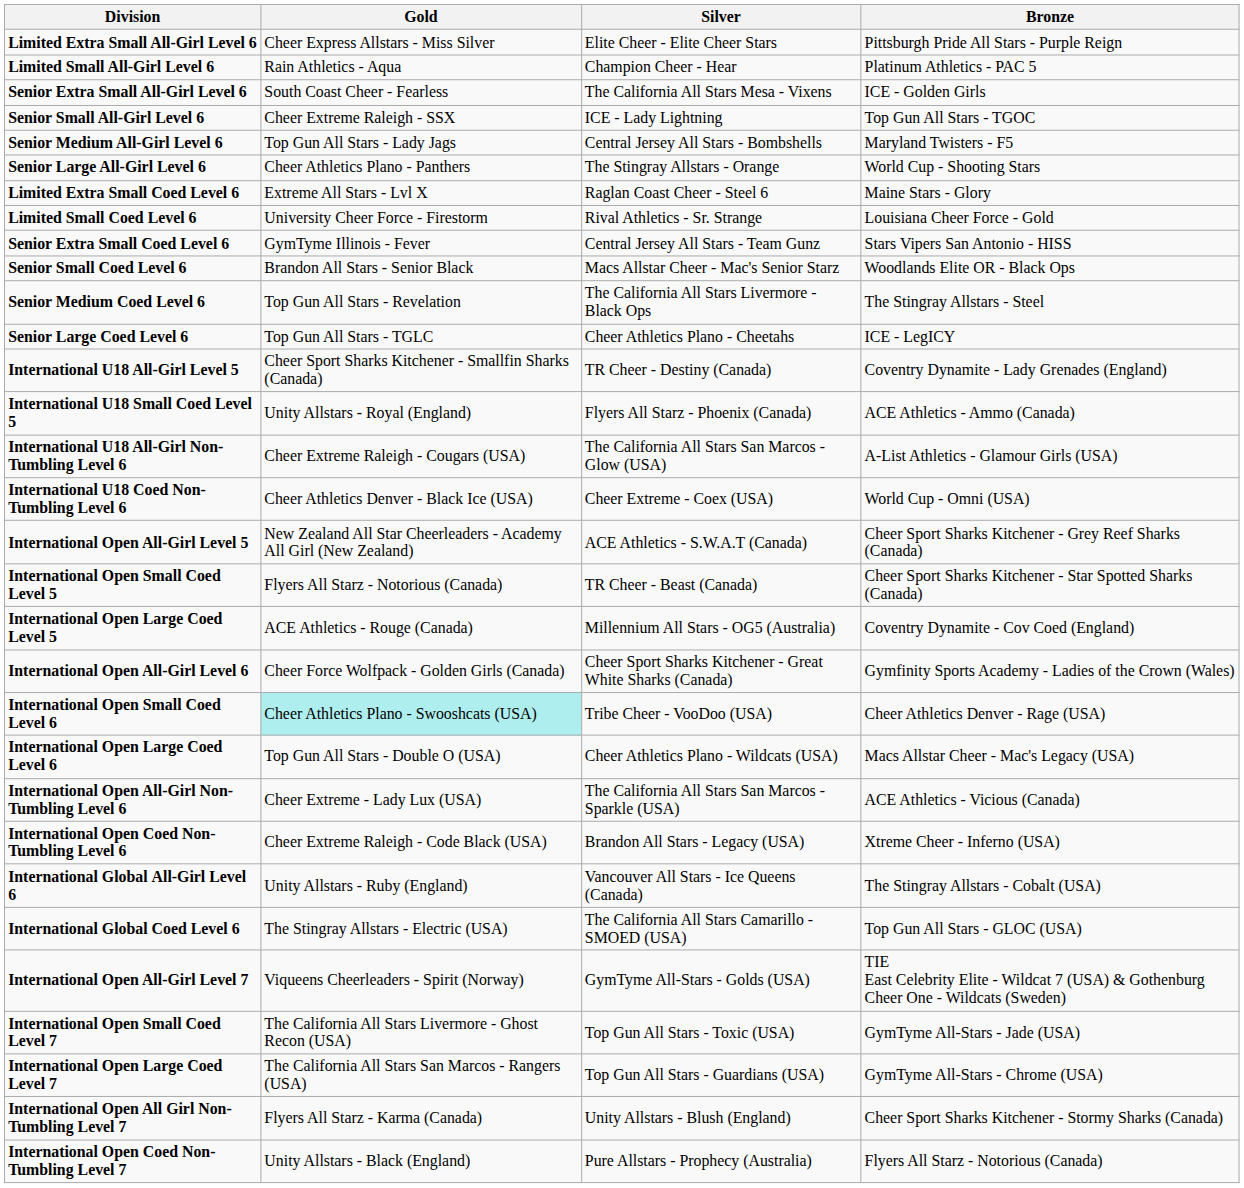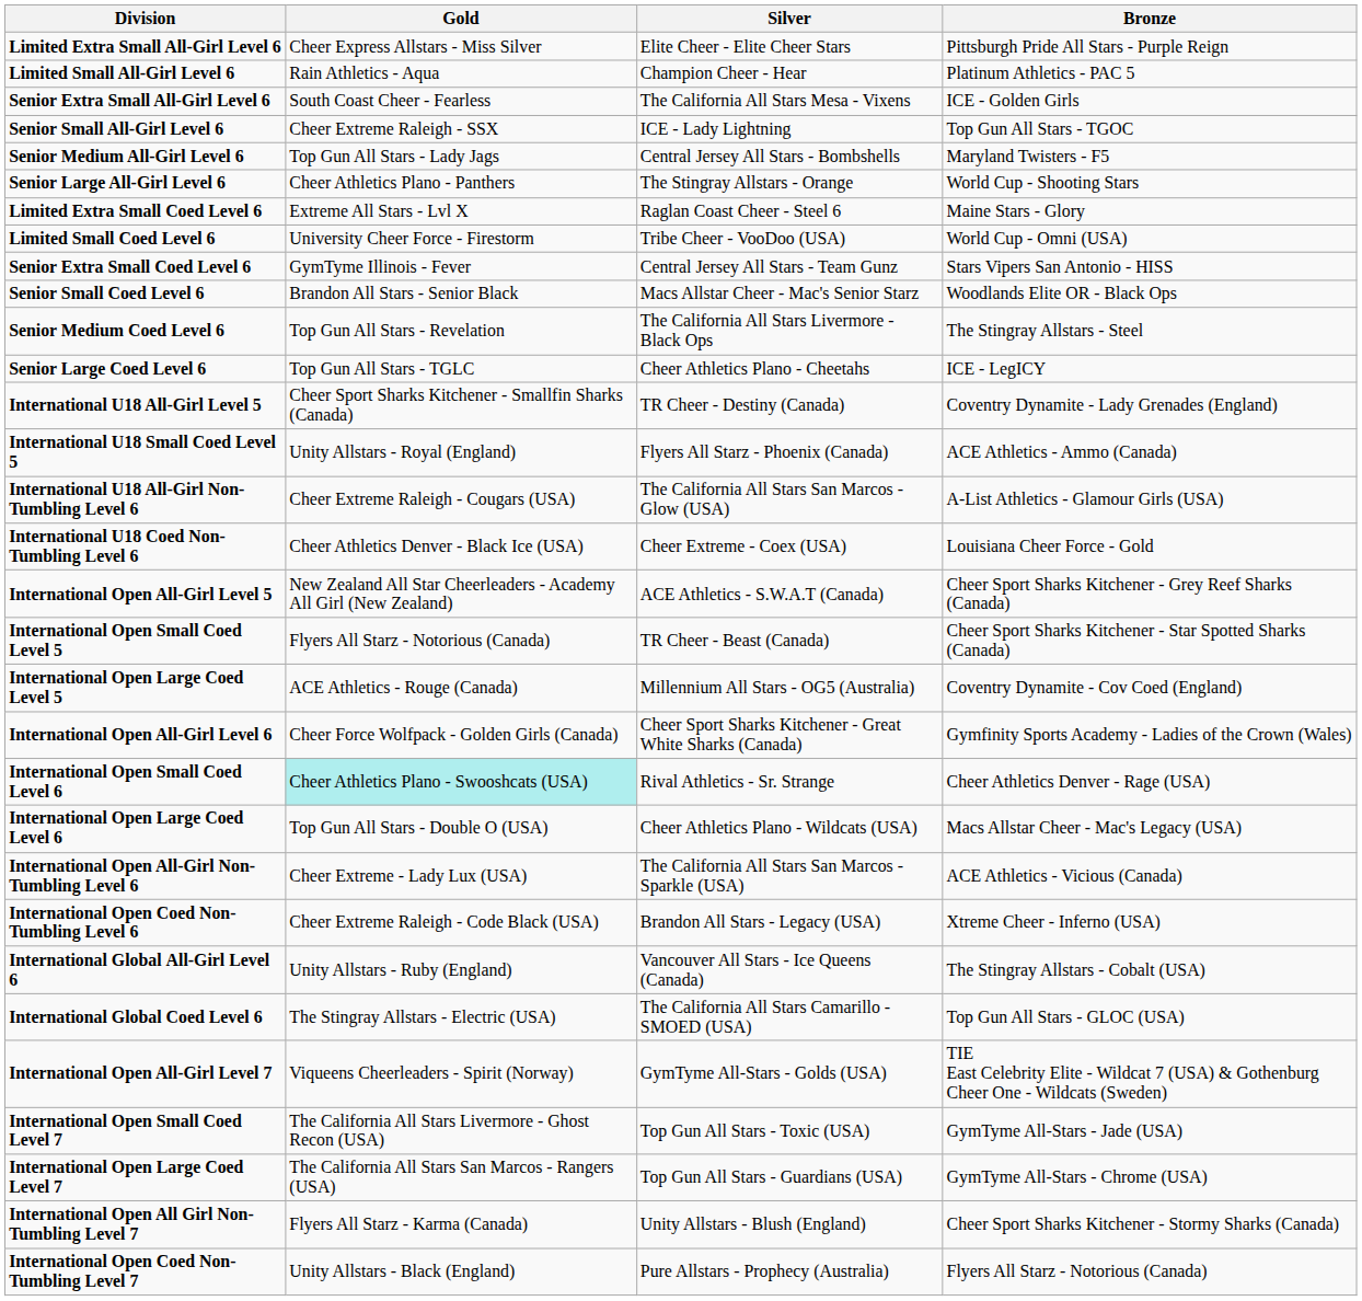Limited Small Coed Level 6 | Silver: Rival Athletics - Sr. Strange -> Tribe Cheer - VooDoo (USA)
Limited Small Coed Level 6 | Bronze: Louisiana Cheer Force - Gold -> World Cup - Omni (USA)
International U18 Coed Non-Tumbling Level 6 | Bronze: World Cup - Omni (USA) -> Louisiana Cheer Force - Gold
International Open Small Coed Level 6 | Silver: Tribe Cheer - VooDoo (USA) -> Rival Athletics - Sr. Strange
